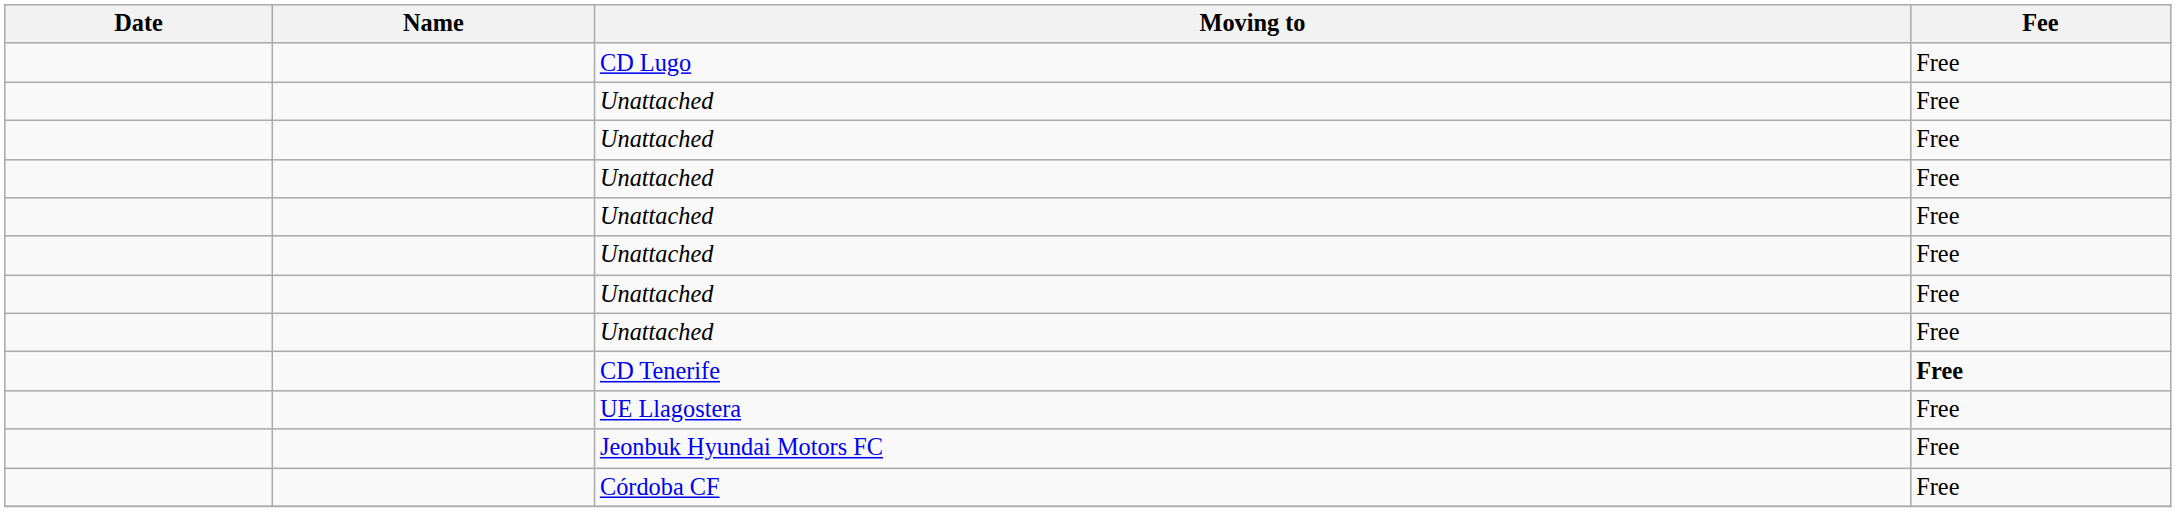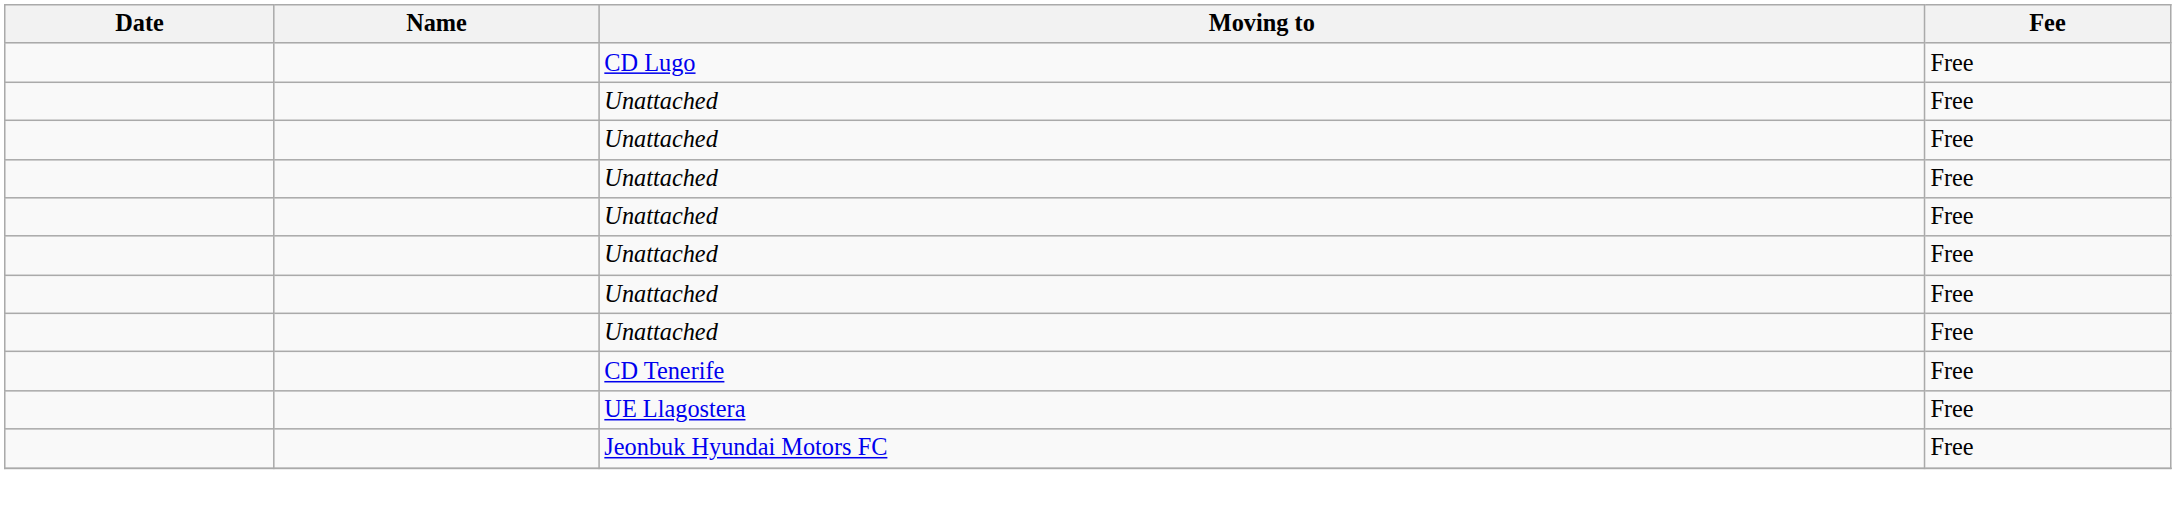CD Tenerife | Fee: bold -> normal
- row: Córdoba CF | Free
